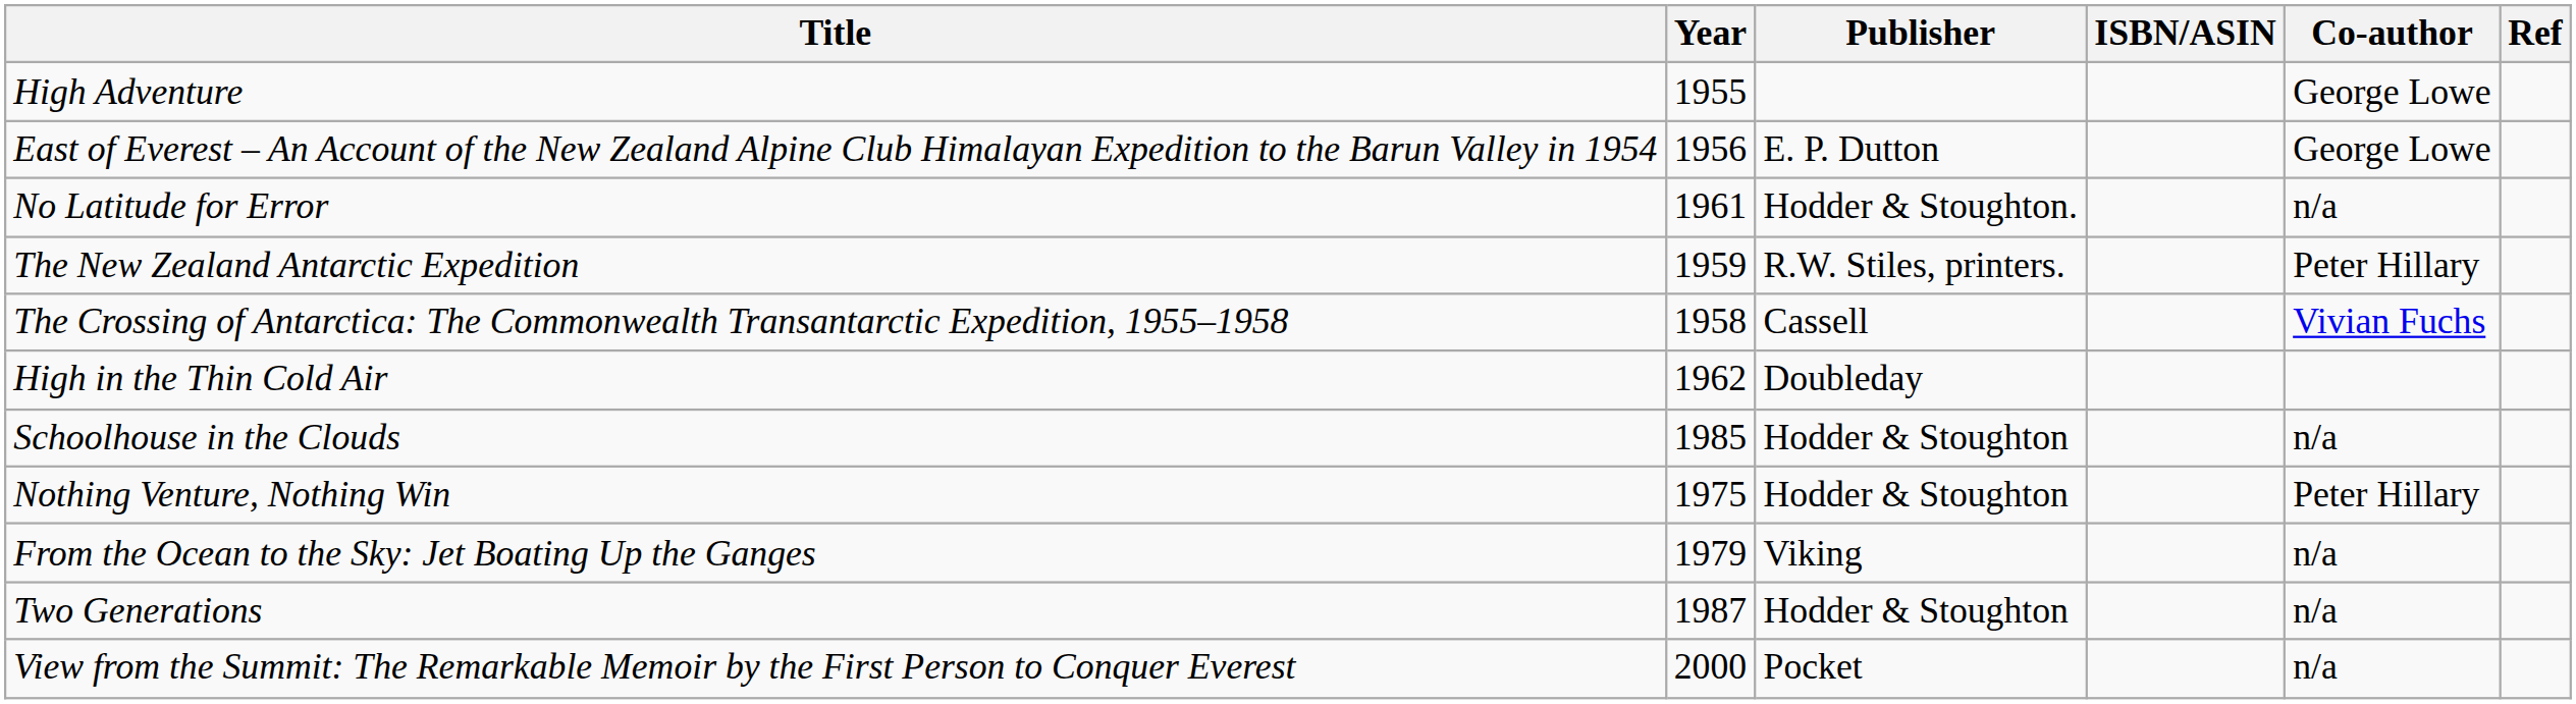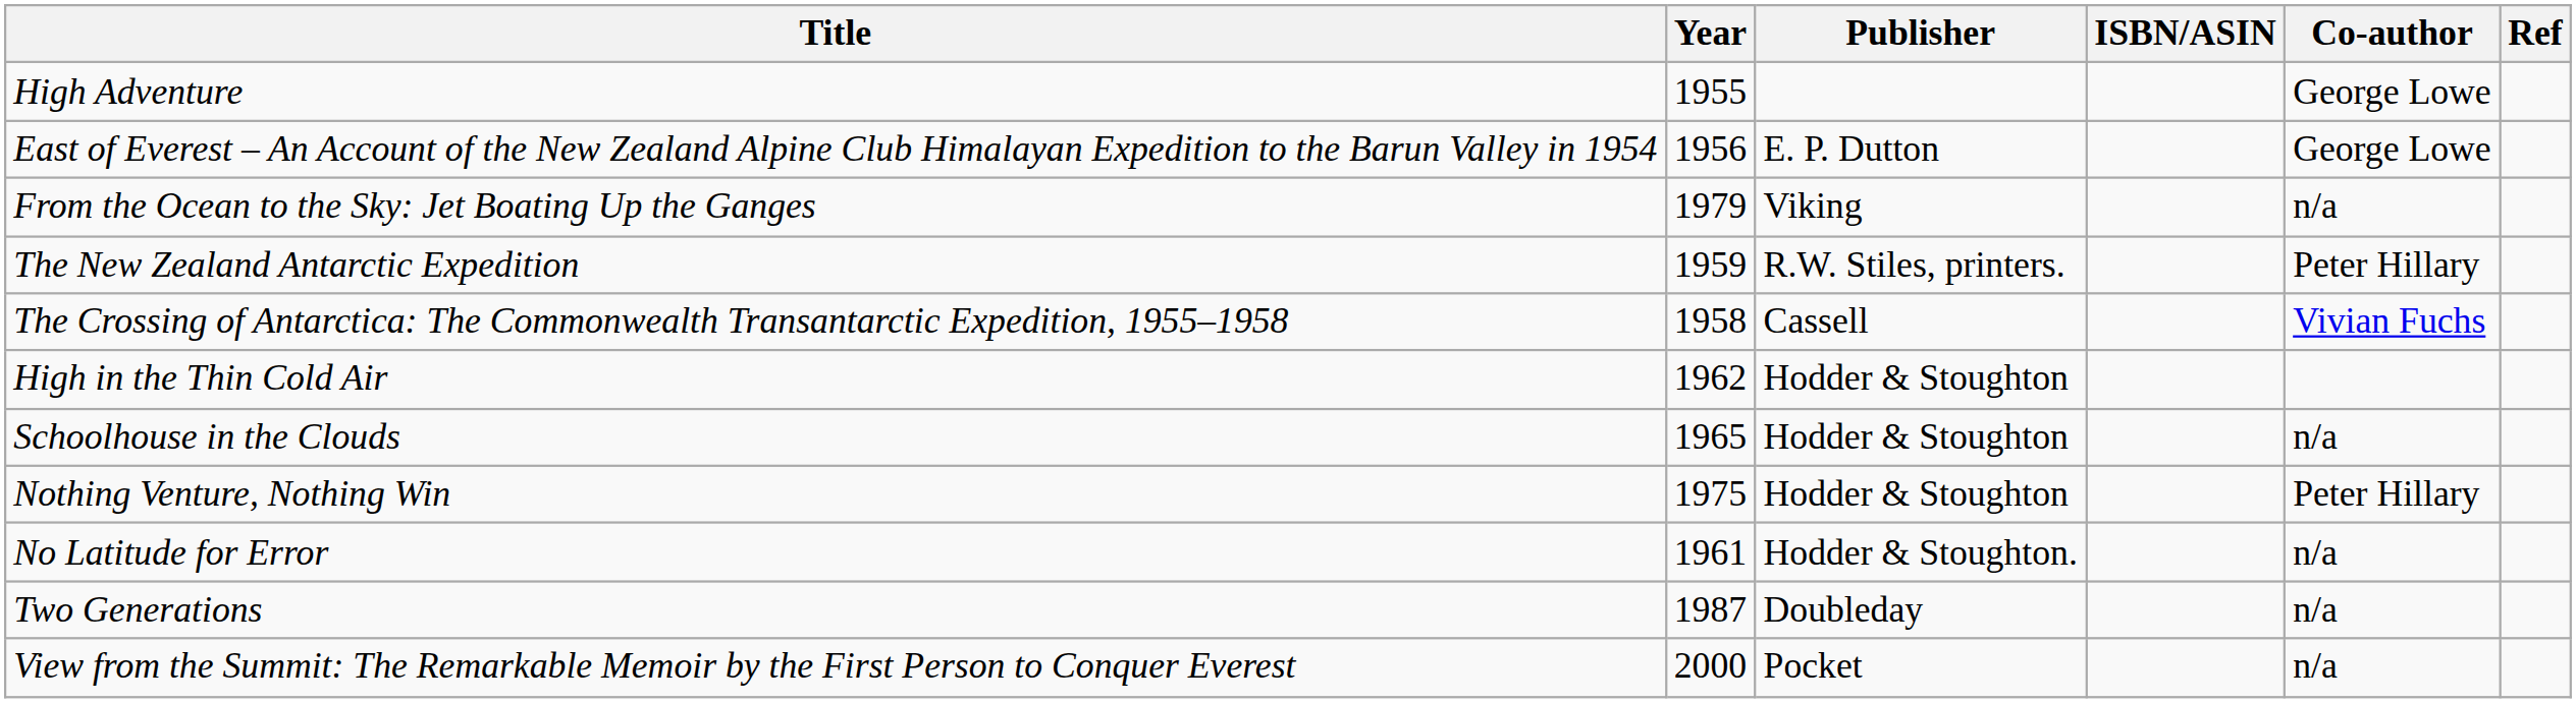rows swapped: No Latitude for Error <-> From the Ocean to the Sky: Jet Boating Up the Ganges
High in the Thin Cold Air | Publisher: Doubleday -> Hodder & Stoughton
Schoolhouse in the Clouds | Year: 1985 -> 1965
Two Generations | Publisher: Hodder & Stoughton -> Doubleday
